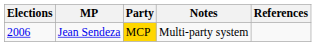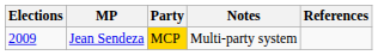Jean Sendeza | Elections: 2006 -> 2009
